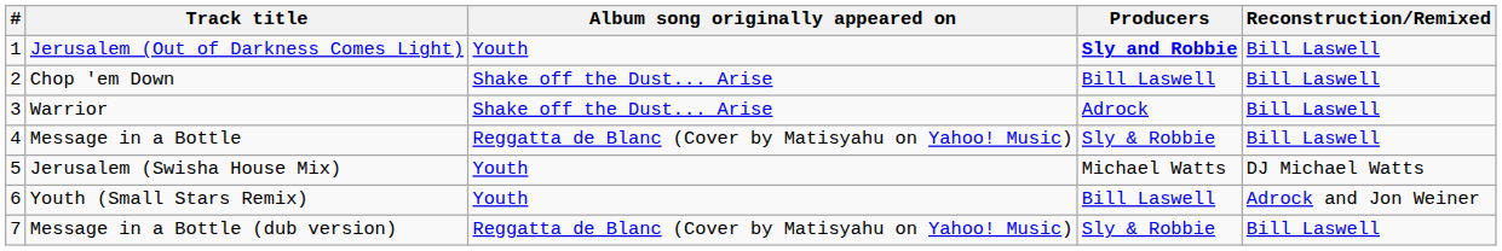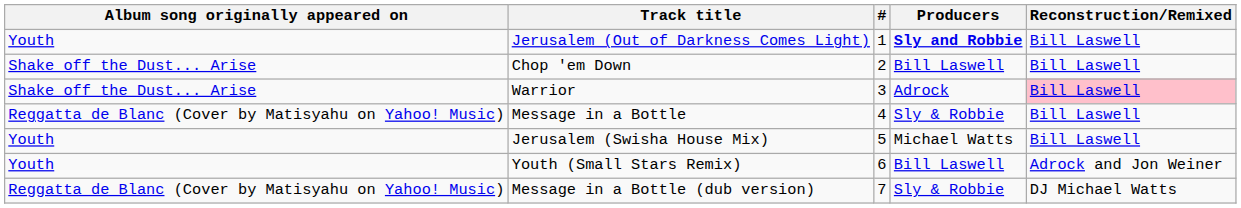columns swapped: # <-> Album song originally appeared on
Warrior | Reconstruction/Remixed: no background -> pink background
Jerusalem (Swisha House Mix) | Reconstruction/Remixed: DJ Michael Watts -> Bill Laswell
Message in a Bottle (dub version) | Reconstruction/Remixed: Bill Laswell -> DJ Michael Watts
